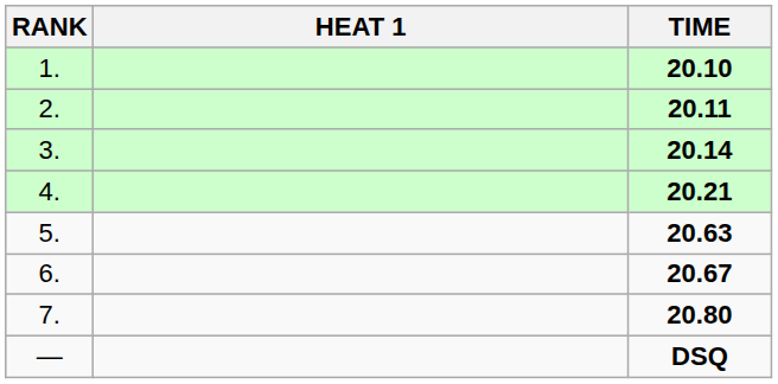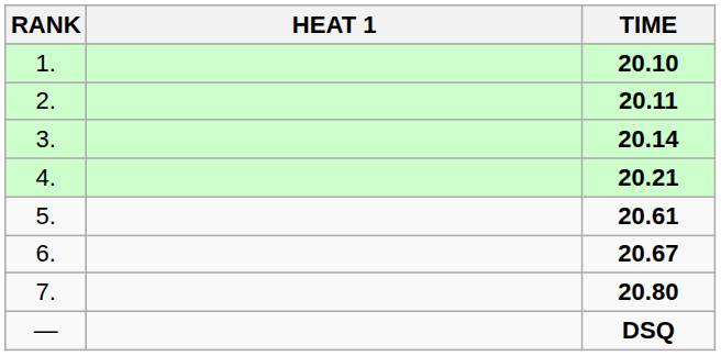5. | TIME: 20.63 -> 20.61
